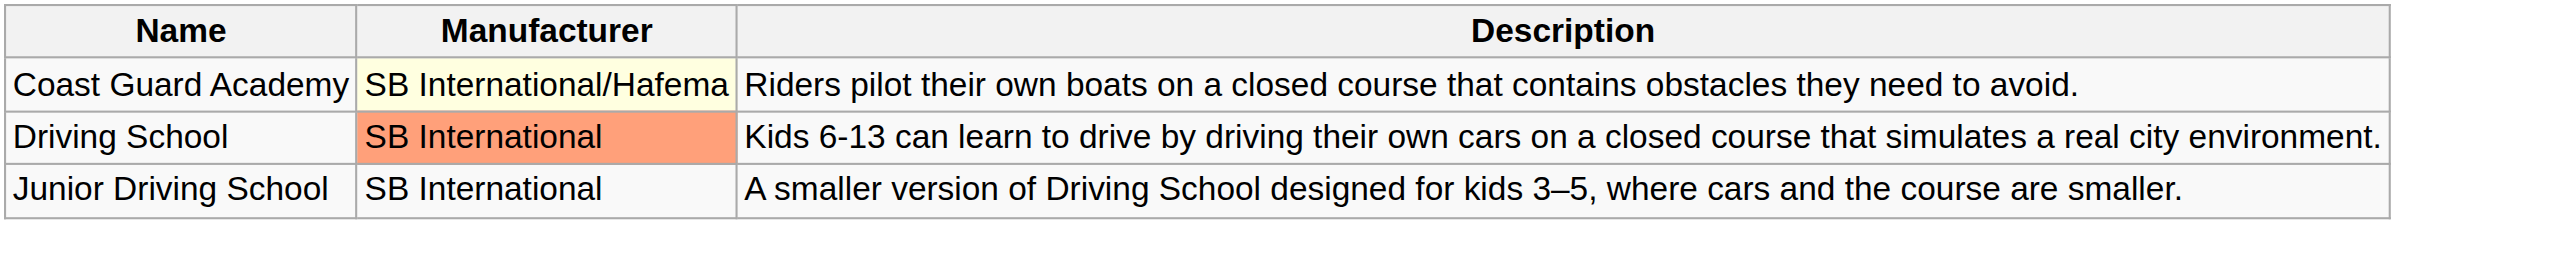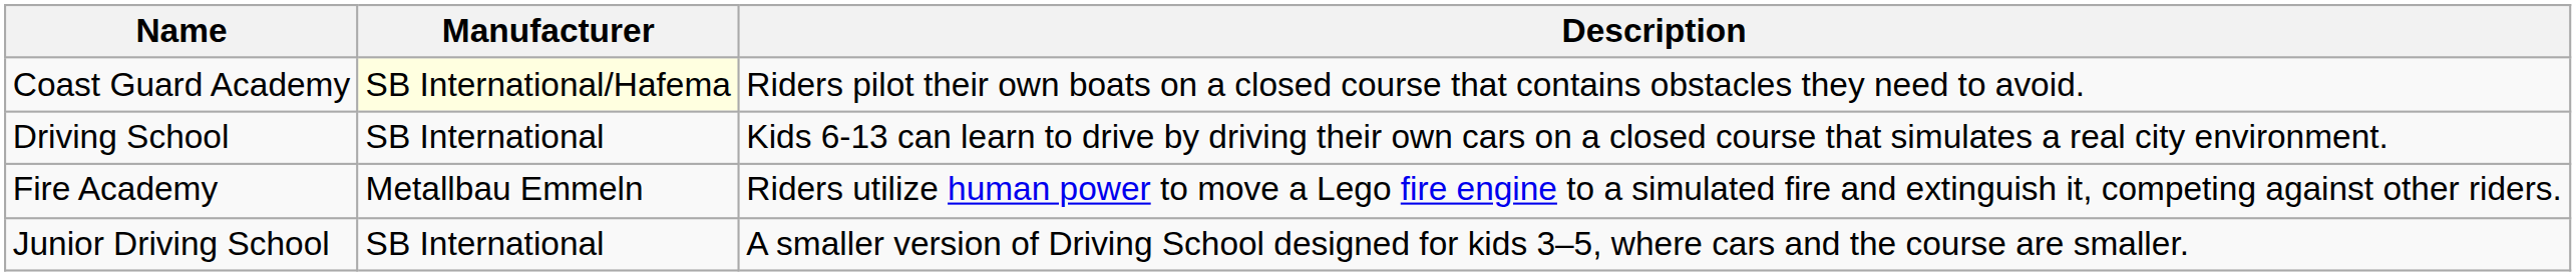Driving School | Manufacturer: lightsalmon background -> no background
+ row: Fire Academy | Metallbau Emmeln | Riders utilize human power to move a Lego fire engine to a simulated fire and extinguish it, competing against other riders.
